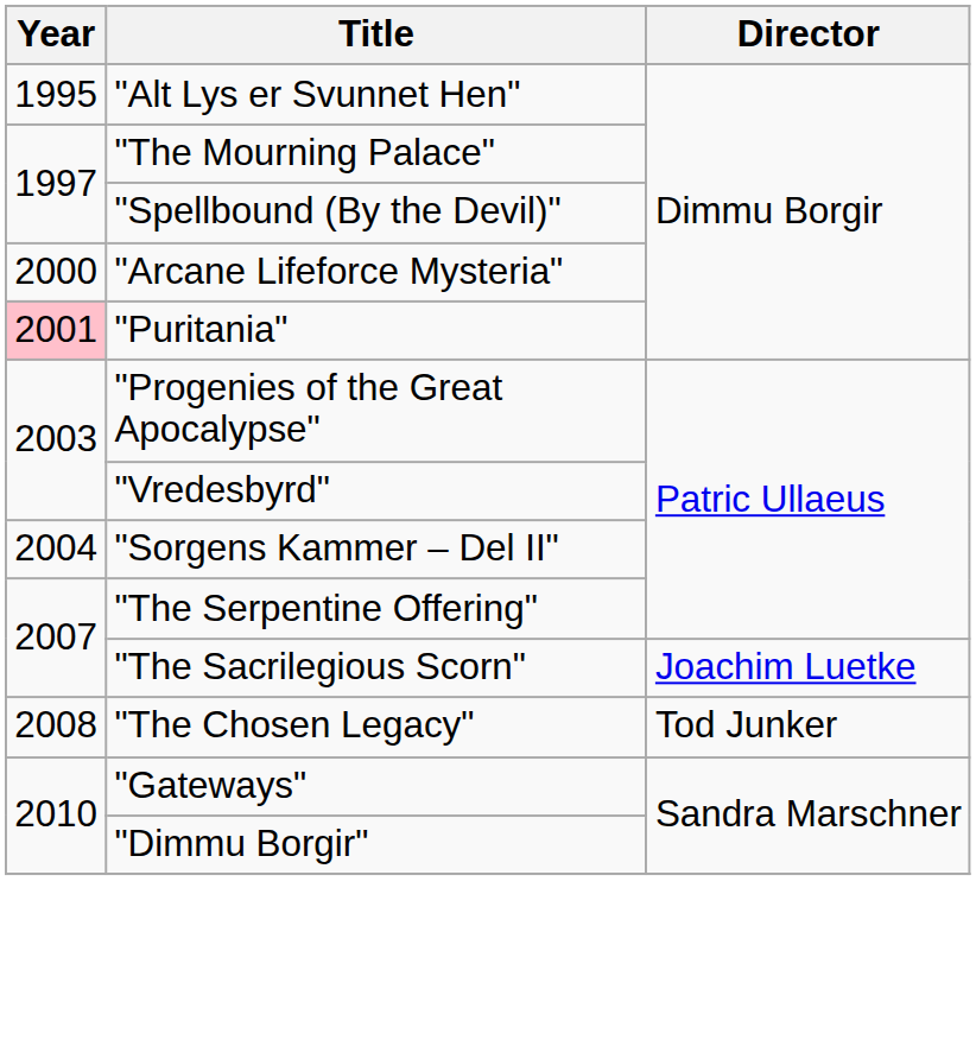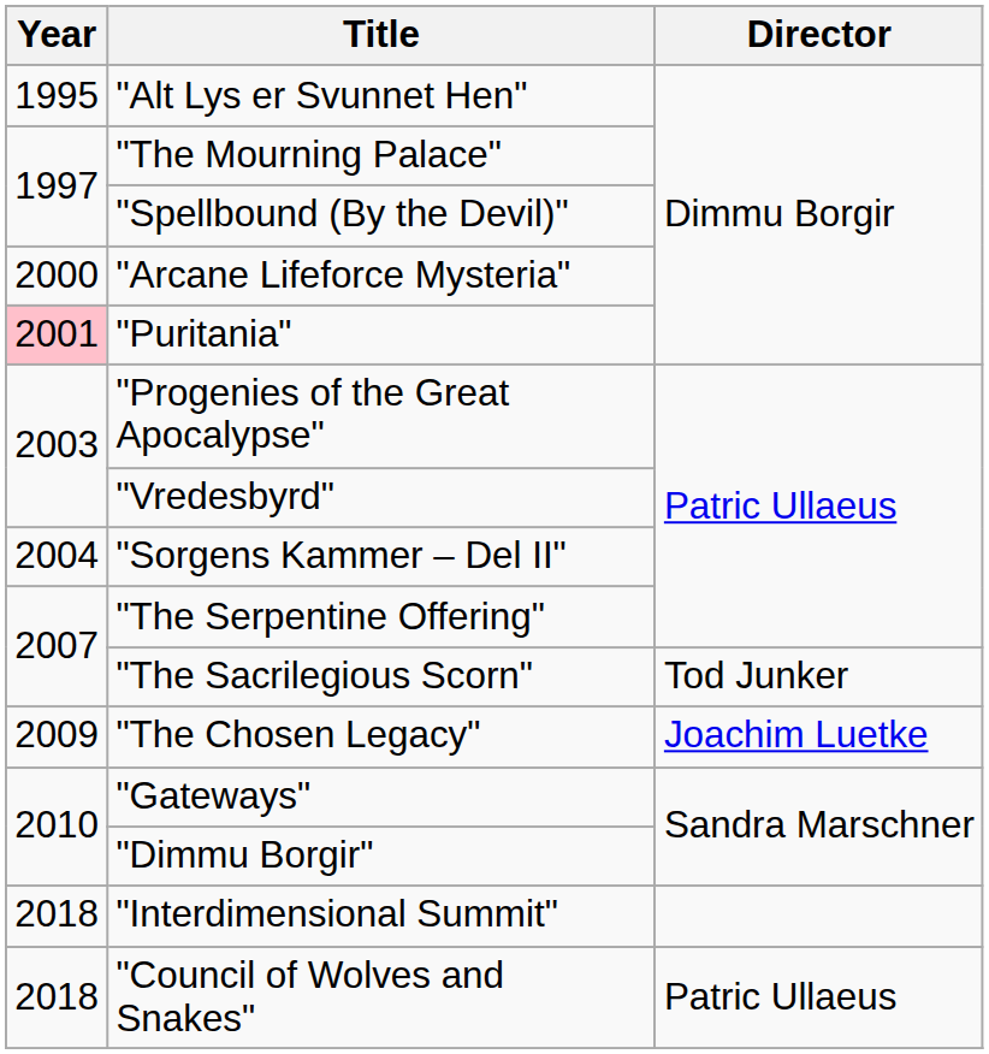"The Sacrilegious Scorn" | Director: Joachim Luetke -> Tod Junker
"The Chosen Legacy" | Year: 2008 -> 2009
"The Chosen Legacy" | Director: Tod Junker -> Joachim Luetke
+ row: 2018 | "Interdimensional Summit"
+ row: 2018 | "Council of Wolves and Snakes" | Patric Ullaeus
